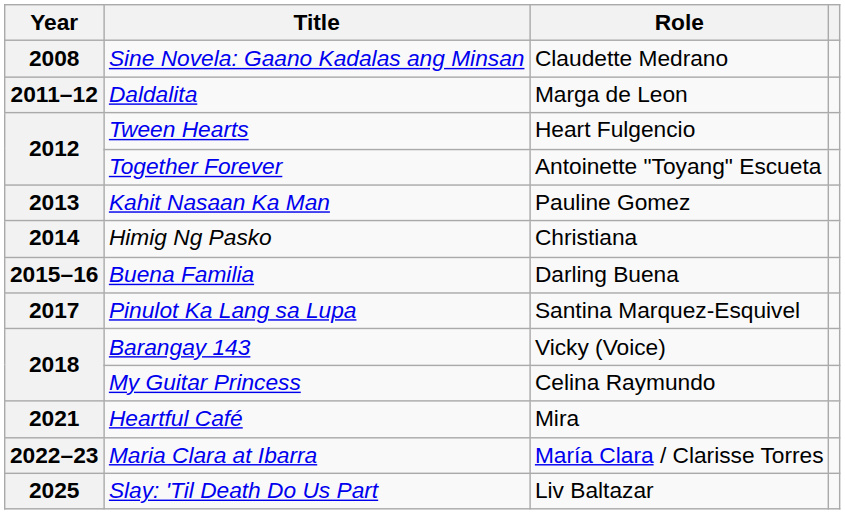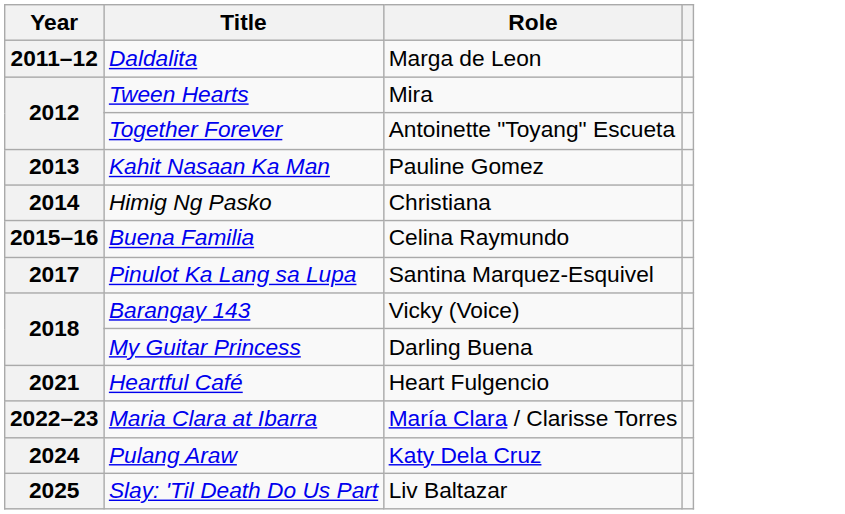- row: 2008 | Sine Novela: Gaano Kadalas ang Minsan | Claudette Medrano
Tween Hearts | Role: Heart Fulgencio -> Mira
Buena Familia | Role: Darling Buena -> Celina Raymundo
My Guitar Princess | Role: Celina Raymundo -> Darling Buena
Heartful Café | Role: Mira -> Heart Fulgencio
+ row: 2024 | Pulang Araw | Katy Dela Cruz
